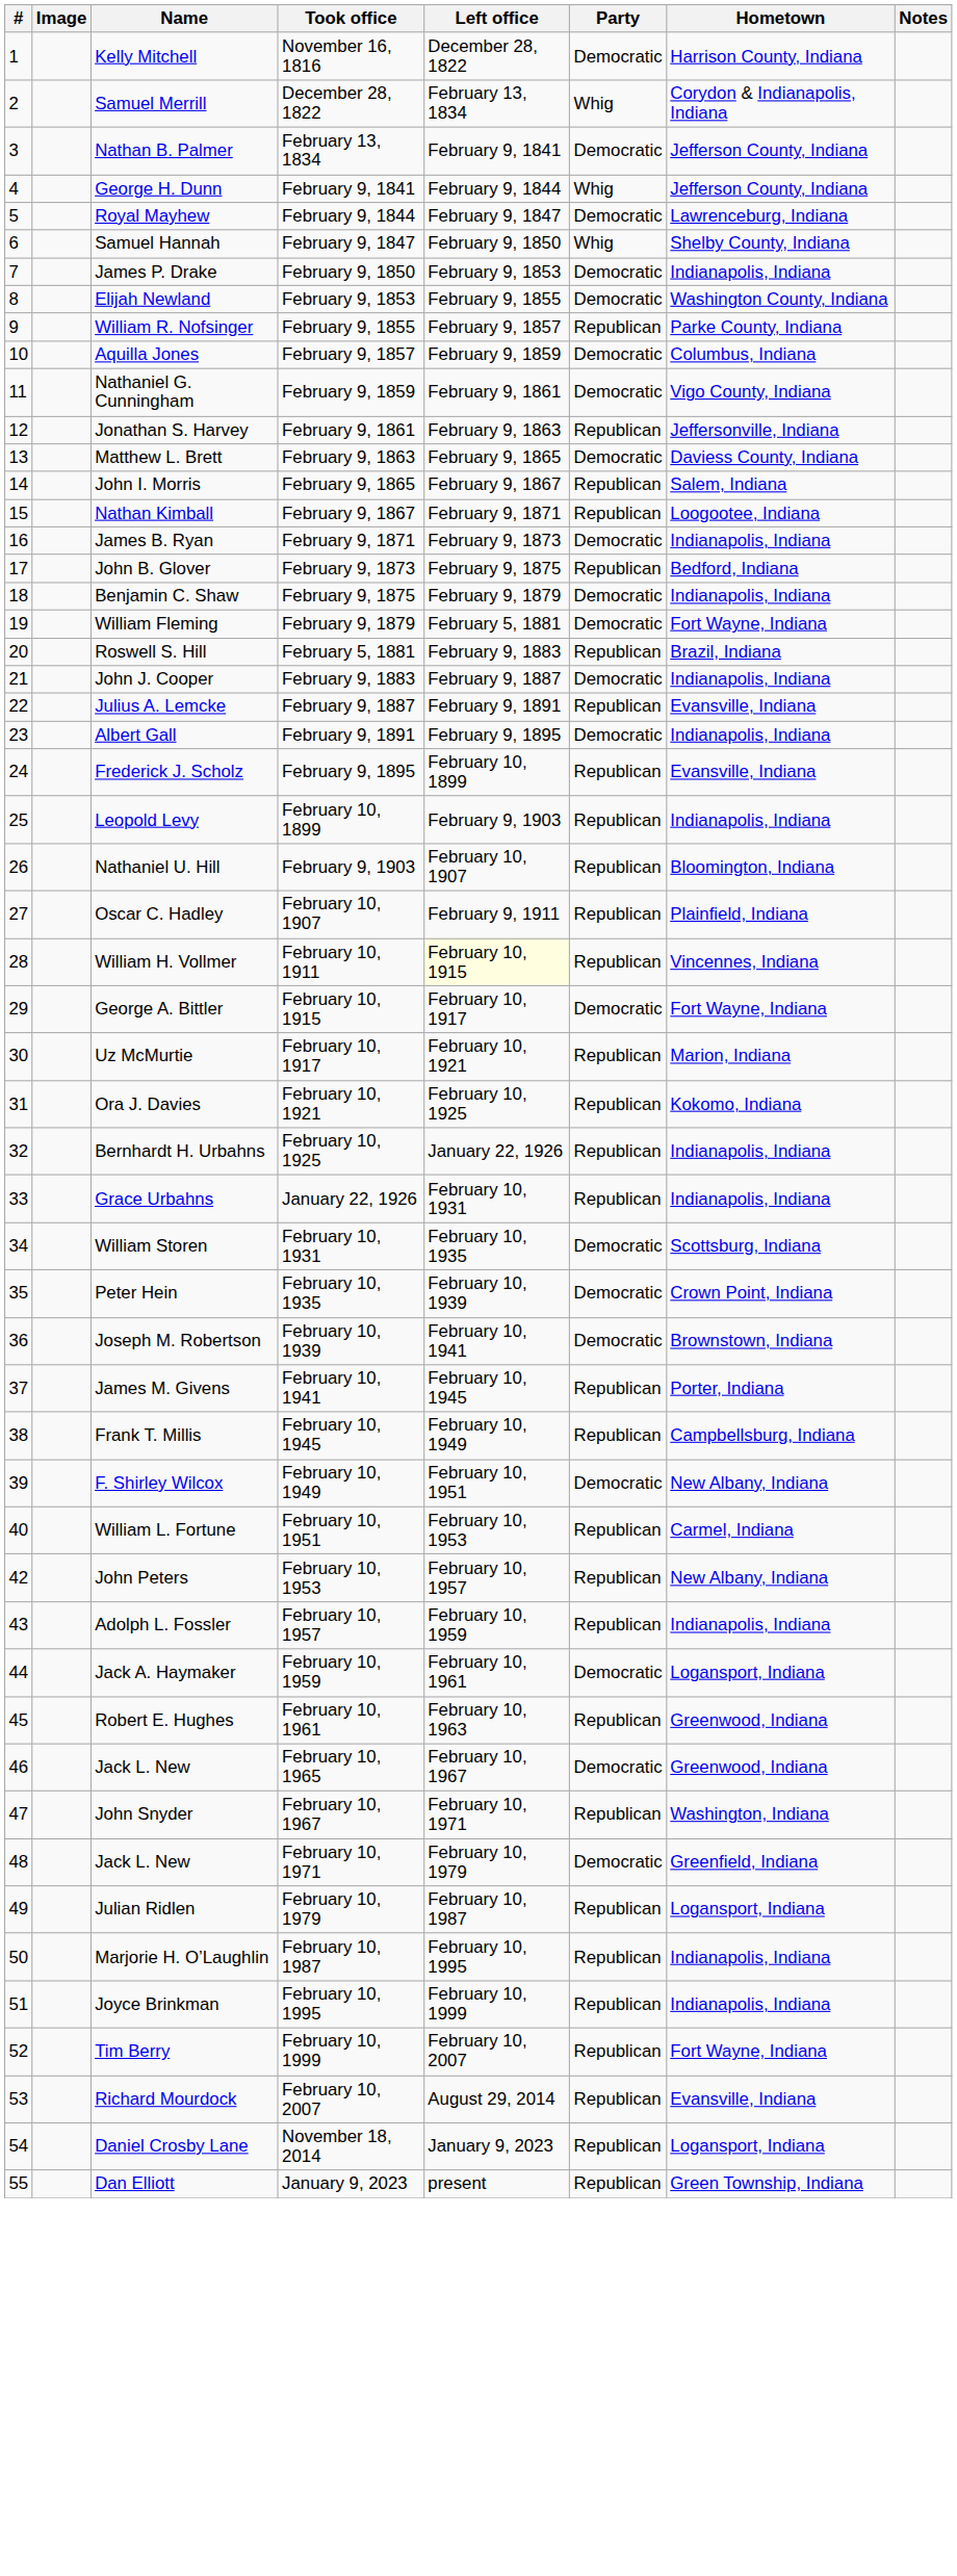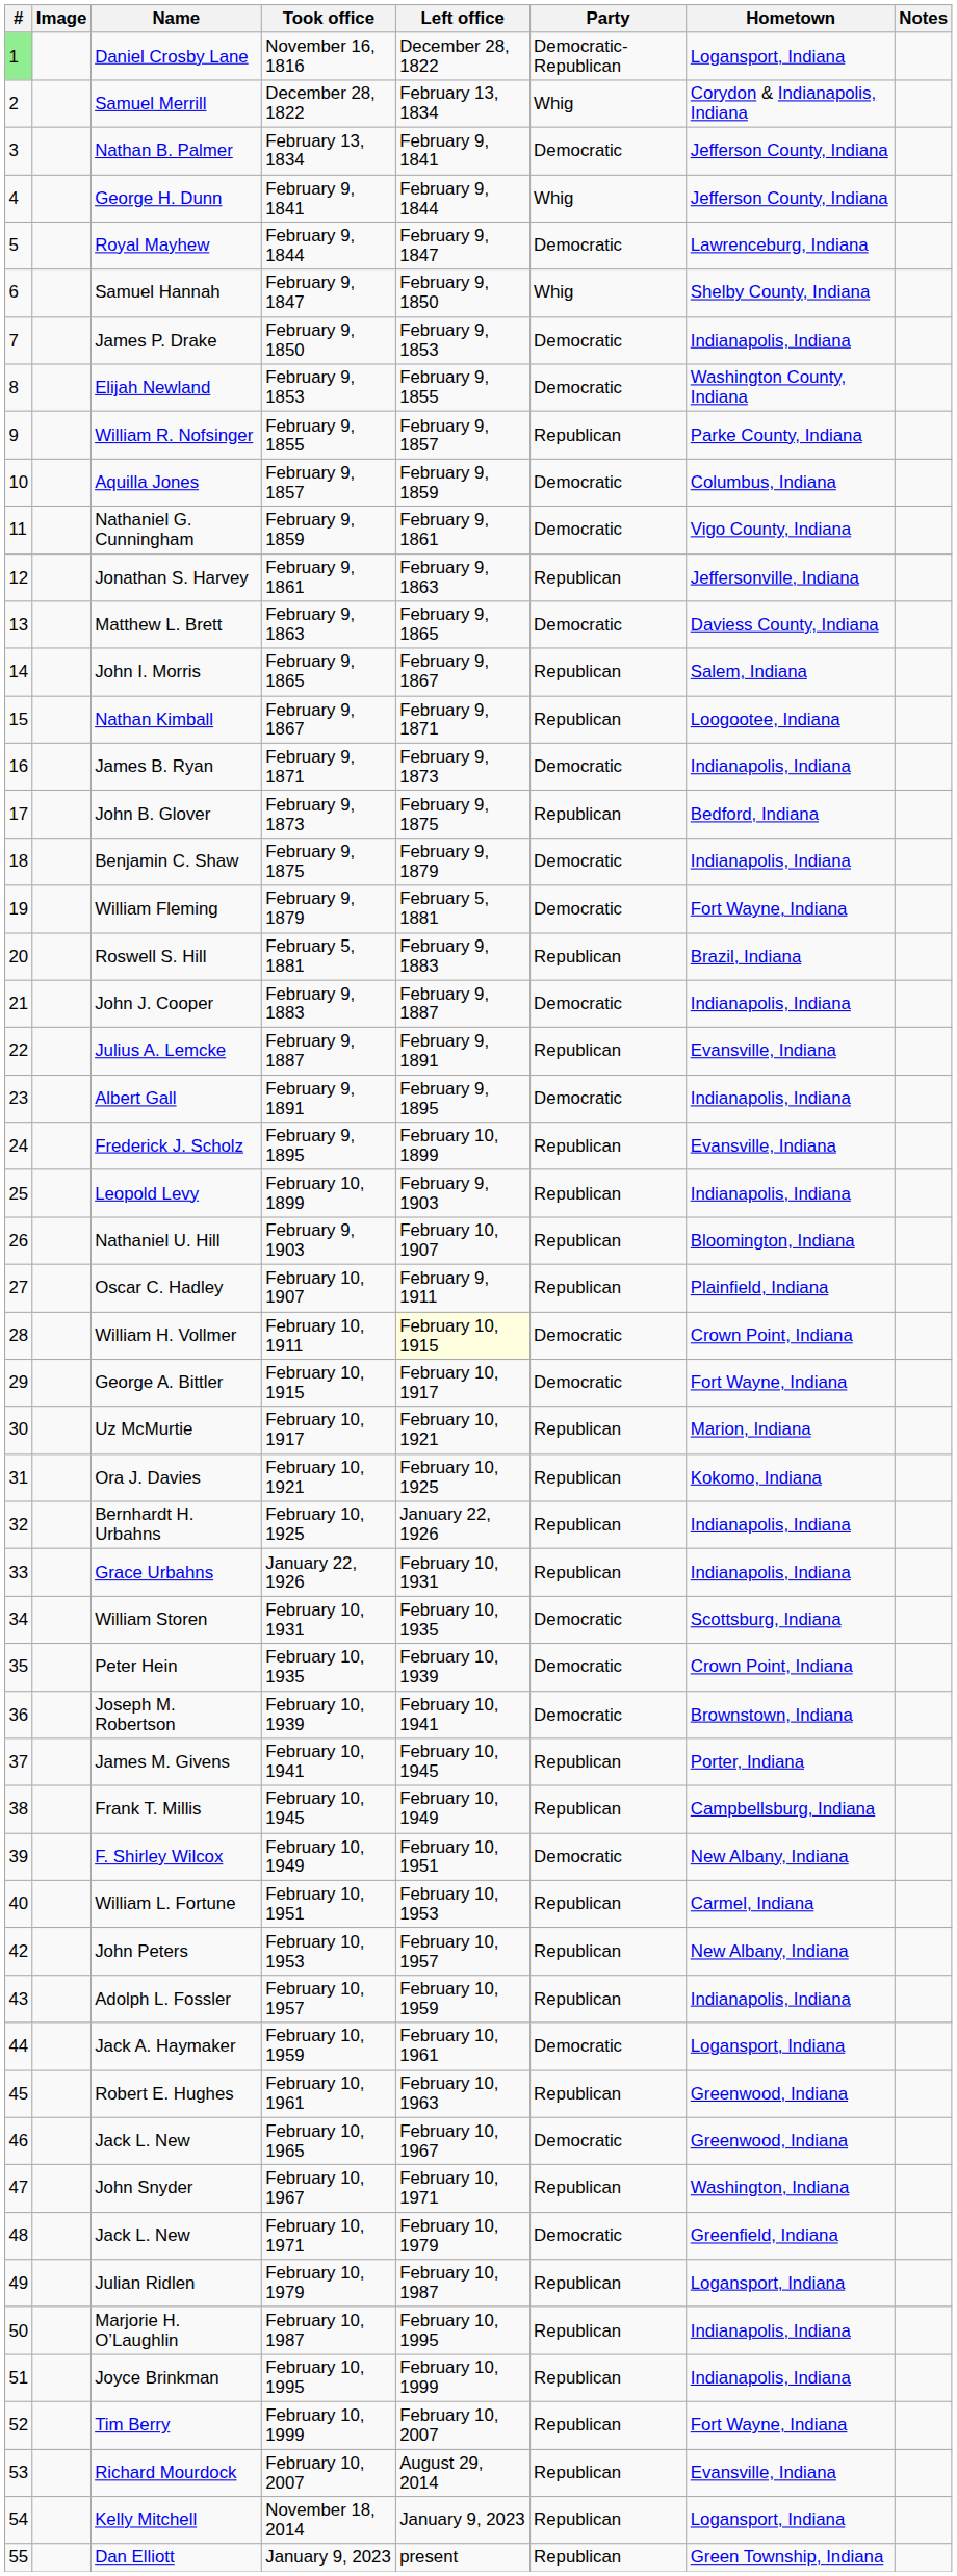November 16, 1816 | #: no background -> lightgreen background
November 16, 1816 | Name: Kelly Mitchell -> Daniel Crosby Lane
November 16, 1816 | Party: Democratic -> Democratic-Republican
November 16, 1816 | Hometown: Harrison County, Indiana -> Logansport, Indiana
February 10, 1911 | Party: Republican -> Democratic
February 10, 1911 | Hometown: Vincennes, Indiana -> Crown Point, Indiana
November 18, 2014 | Name: Daniel Crosby Lane -> Kelly Mitchell
